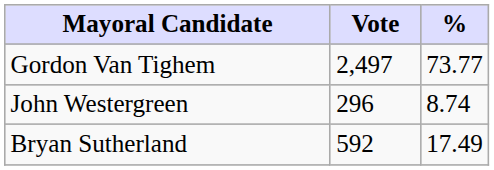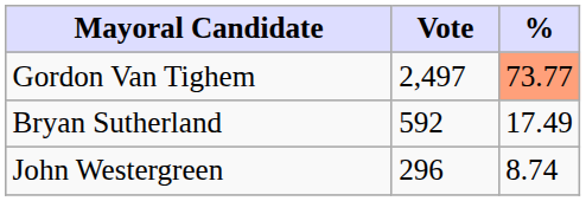Gordon Van Tighem | %: no background -> lightsalmon background
rows swapped: Bryan Sutherland <-> John Westergreen
